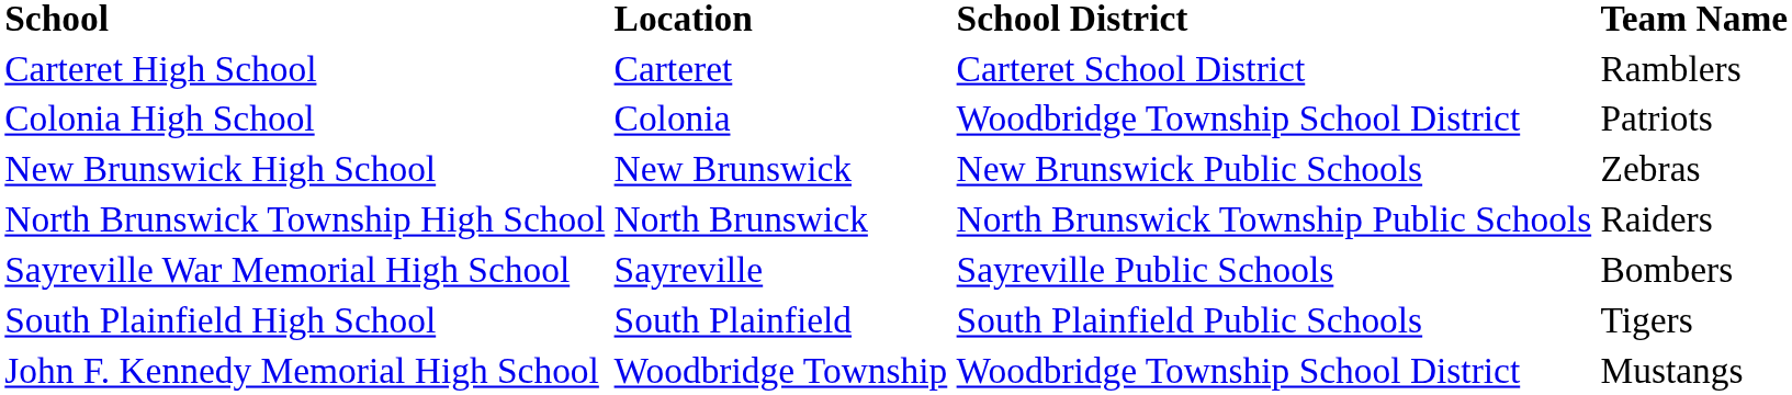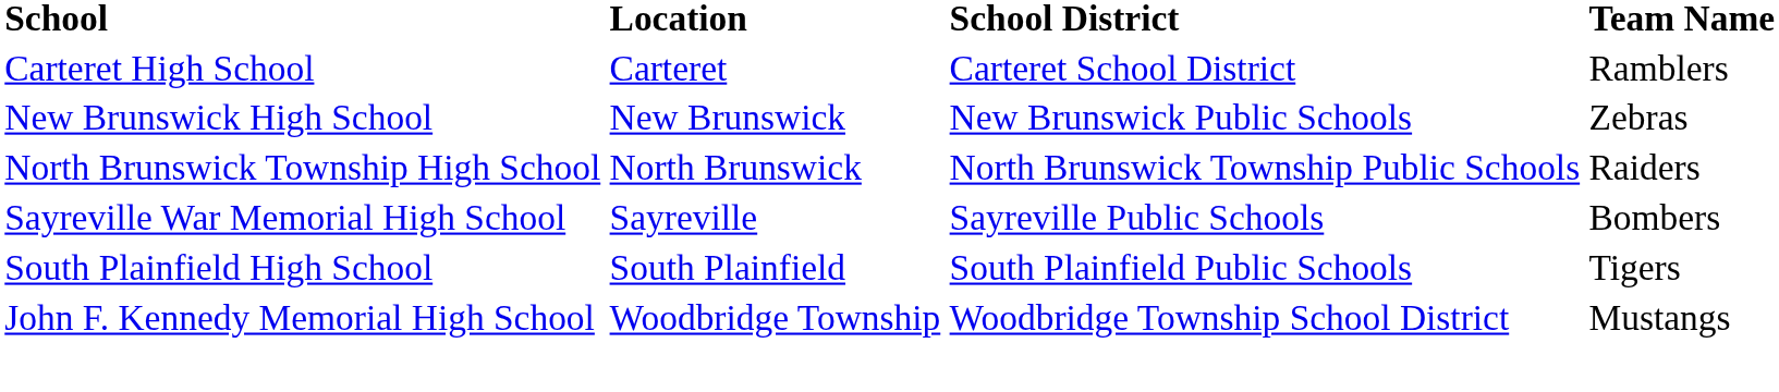- row: Colonia High School | Colonia | Woodbridge Township School District | Patriots
